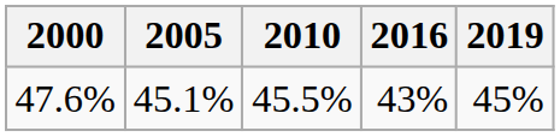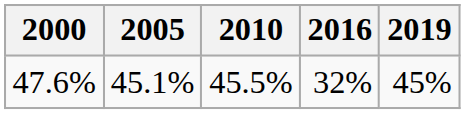47.6% | 2016: 43% -> 32%
